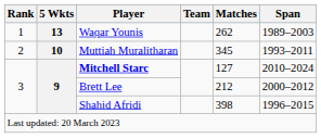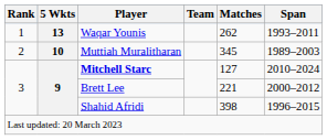Waqar Younis | Span: 1989–2003 -> 1993–2011
Muttiah Muralitharan | Span: 1993–2011 -> 1989–2003
Brett Lee | Matches: 212 -> 221
